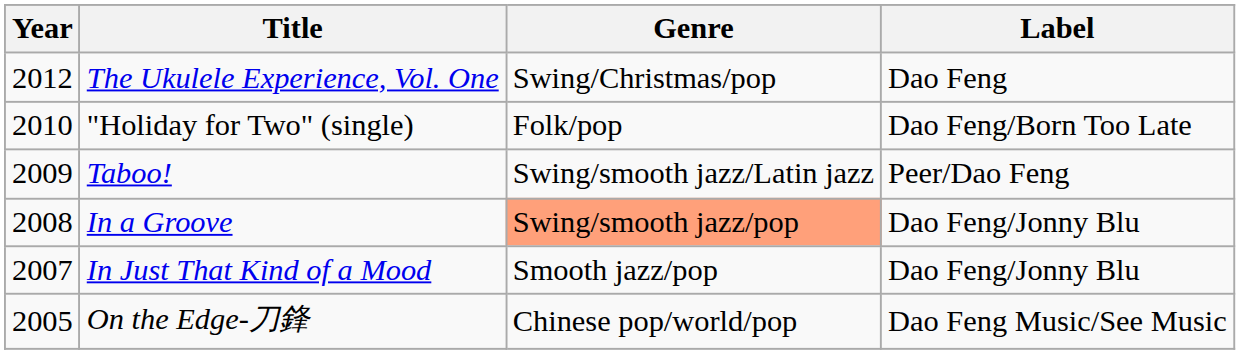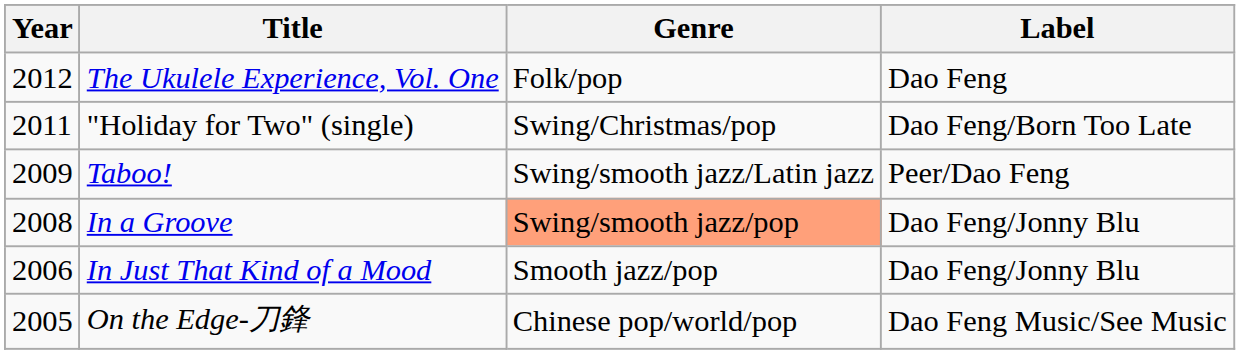The Ukulele Experience, Vol. One | Genre: Swing/Christmas/pop -> Folk/pop
"Holiday for Two" (single) | Year: 2010 -> 2011
"Holiday for Two" (single) | Genre: Folk/pop -> Swing/Christmas/pop
In Just That Kind of a Mood | Year: 2007 -> 2006
